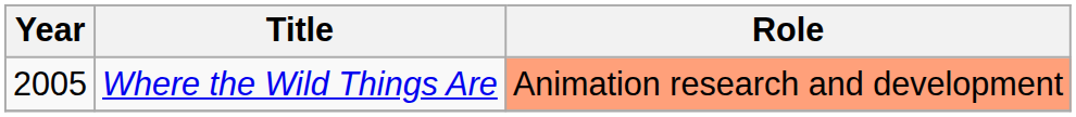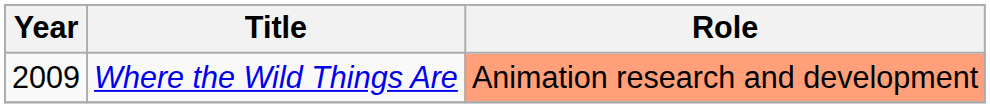Where the Wild Things Are | Year: 2005 -> 2009
